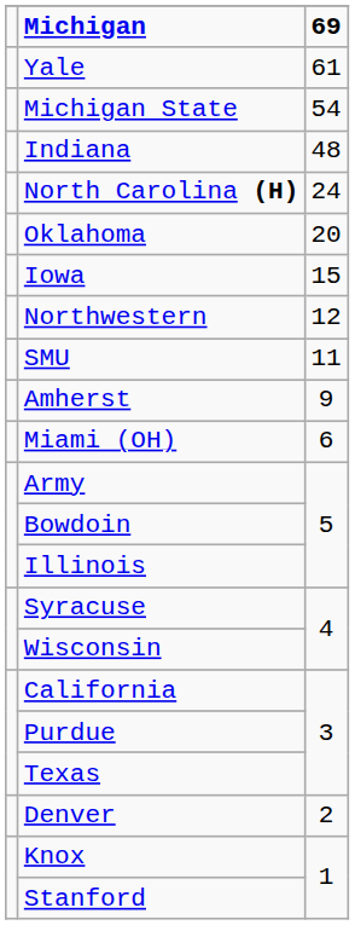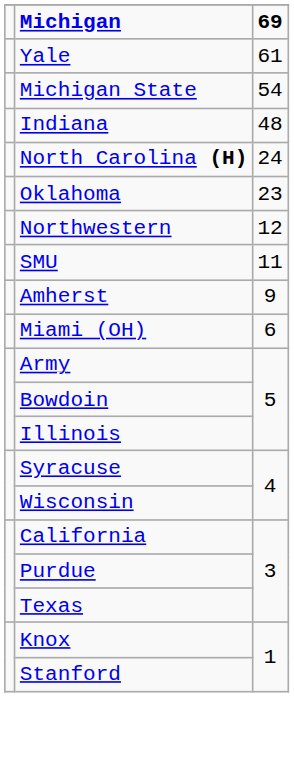Oklahoma | 69: 20 -> 23
- row: Iowa | 15
- row: Denver | 2
